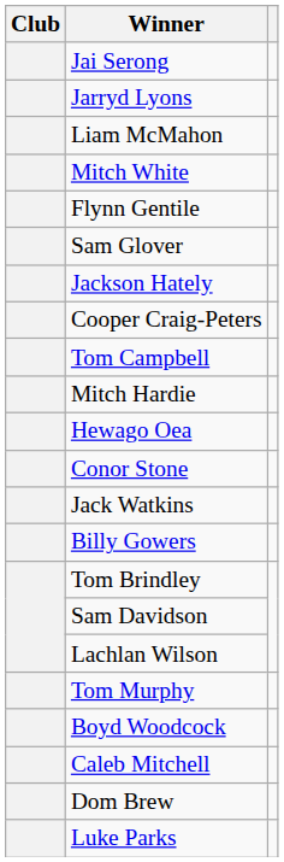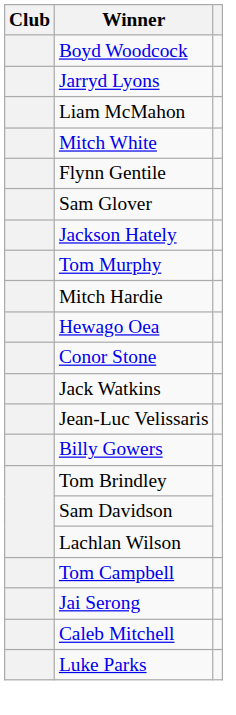rows swapped: Jai Serong <-> Boyd Woodcock
- row: Cooper Craig-Peters
rows swapped: Tom Murphy <-> Tom Campbell
+ row: Jean-Luc Velissaris
- row: Dom Brew
